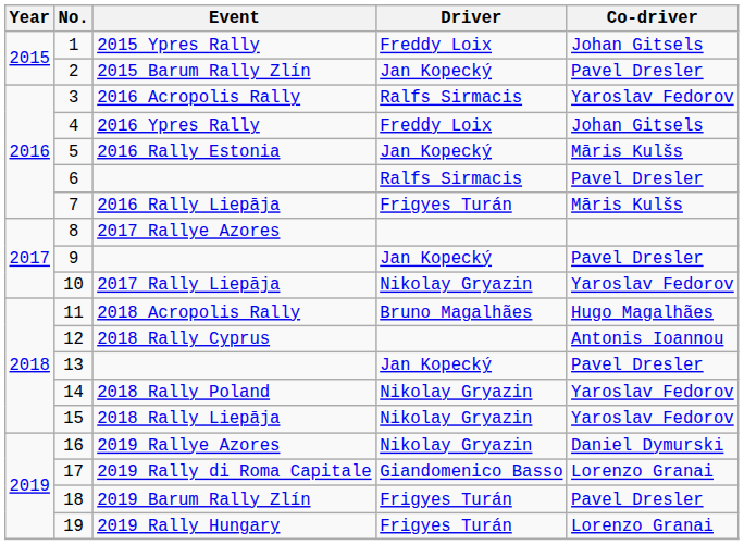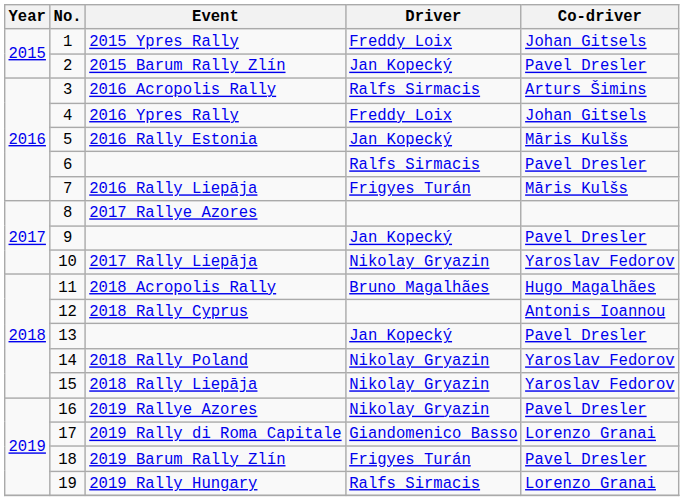3 | Co-driver: Yaroslav Fedorov -> Arturs Šimins
16 | Co-driver: Daniel Dymurski -> Pavel Dresler
19 | Driver: Frigyes Turán -> Ralfs Sirmacis
